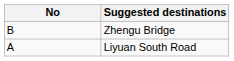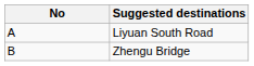rows swapped: Liyuan South Road <-> Zhengu Bridge
